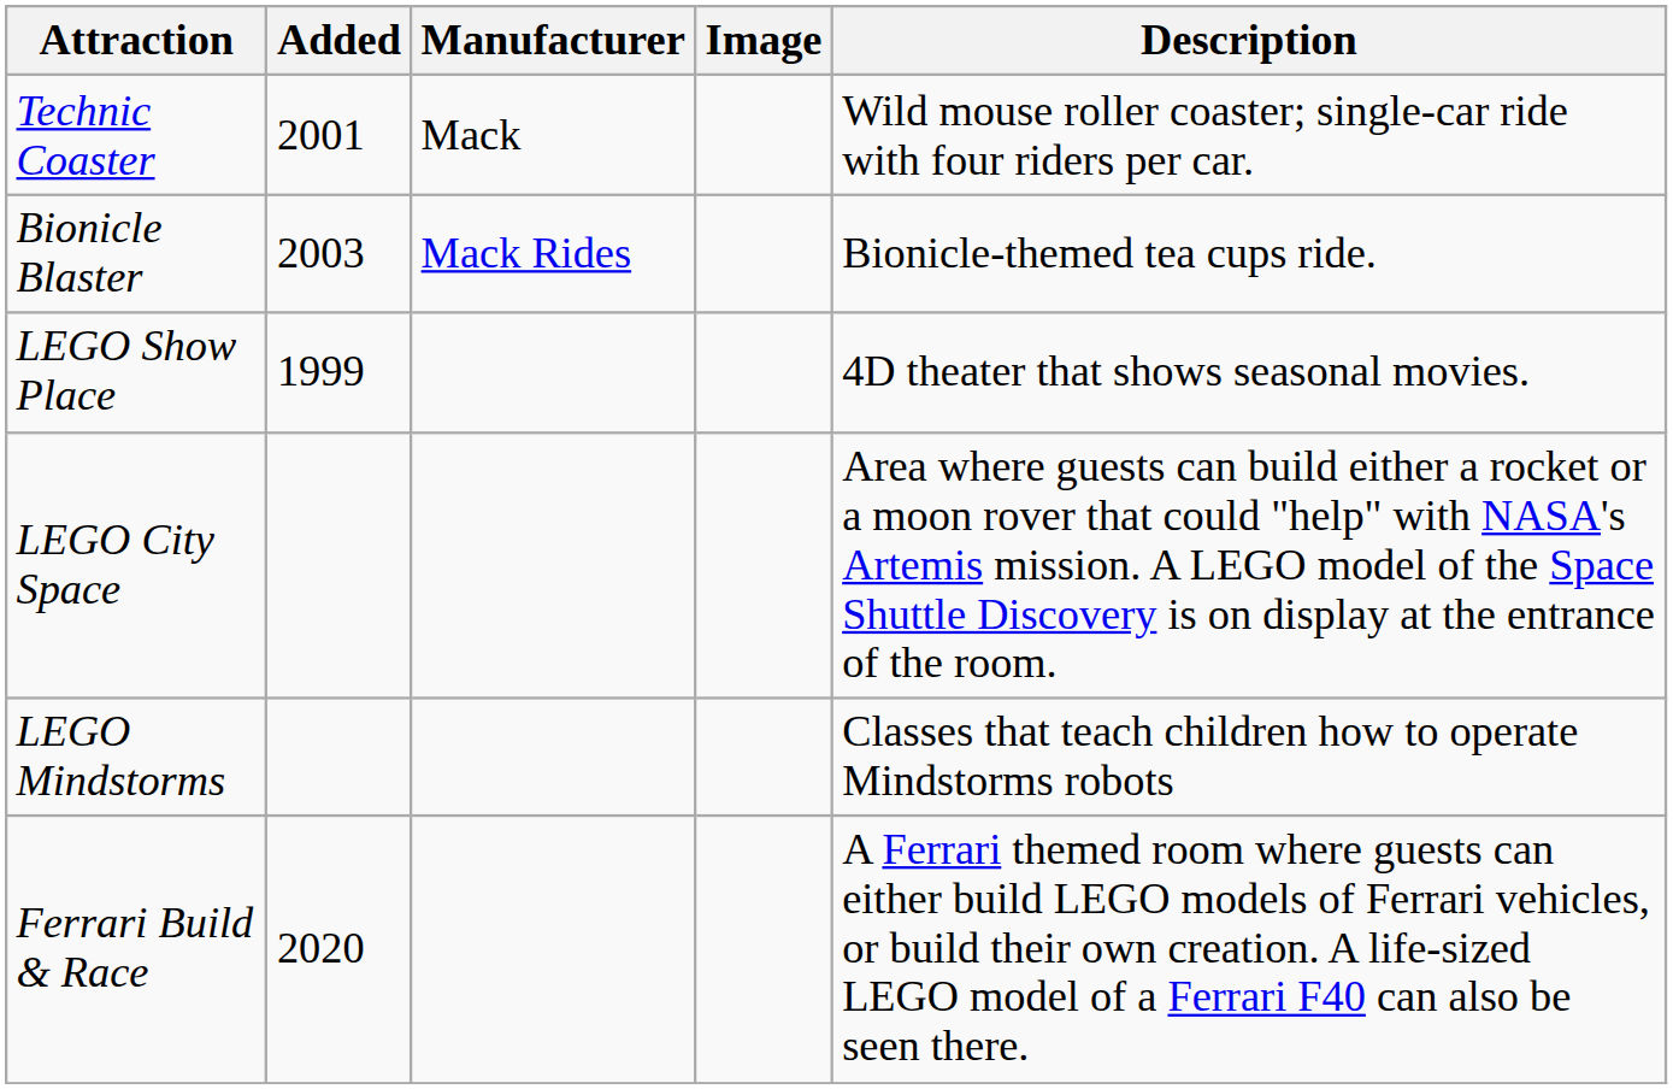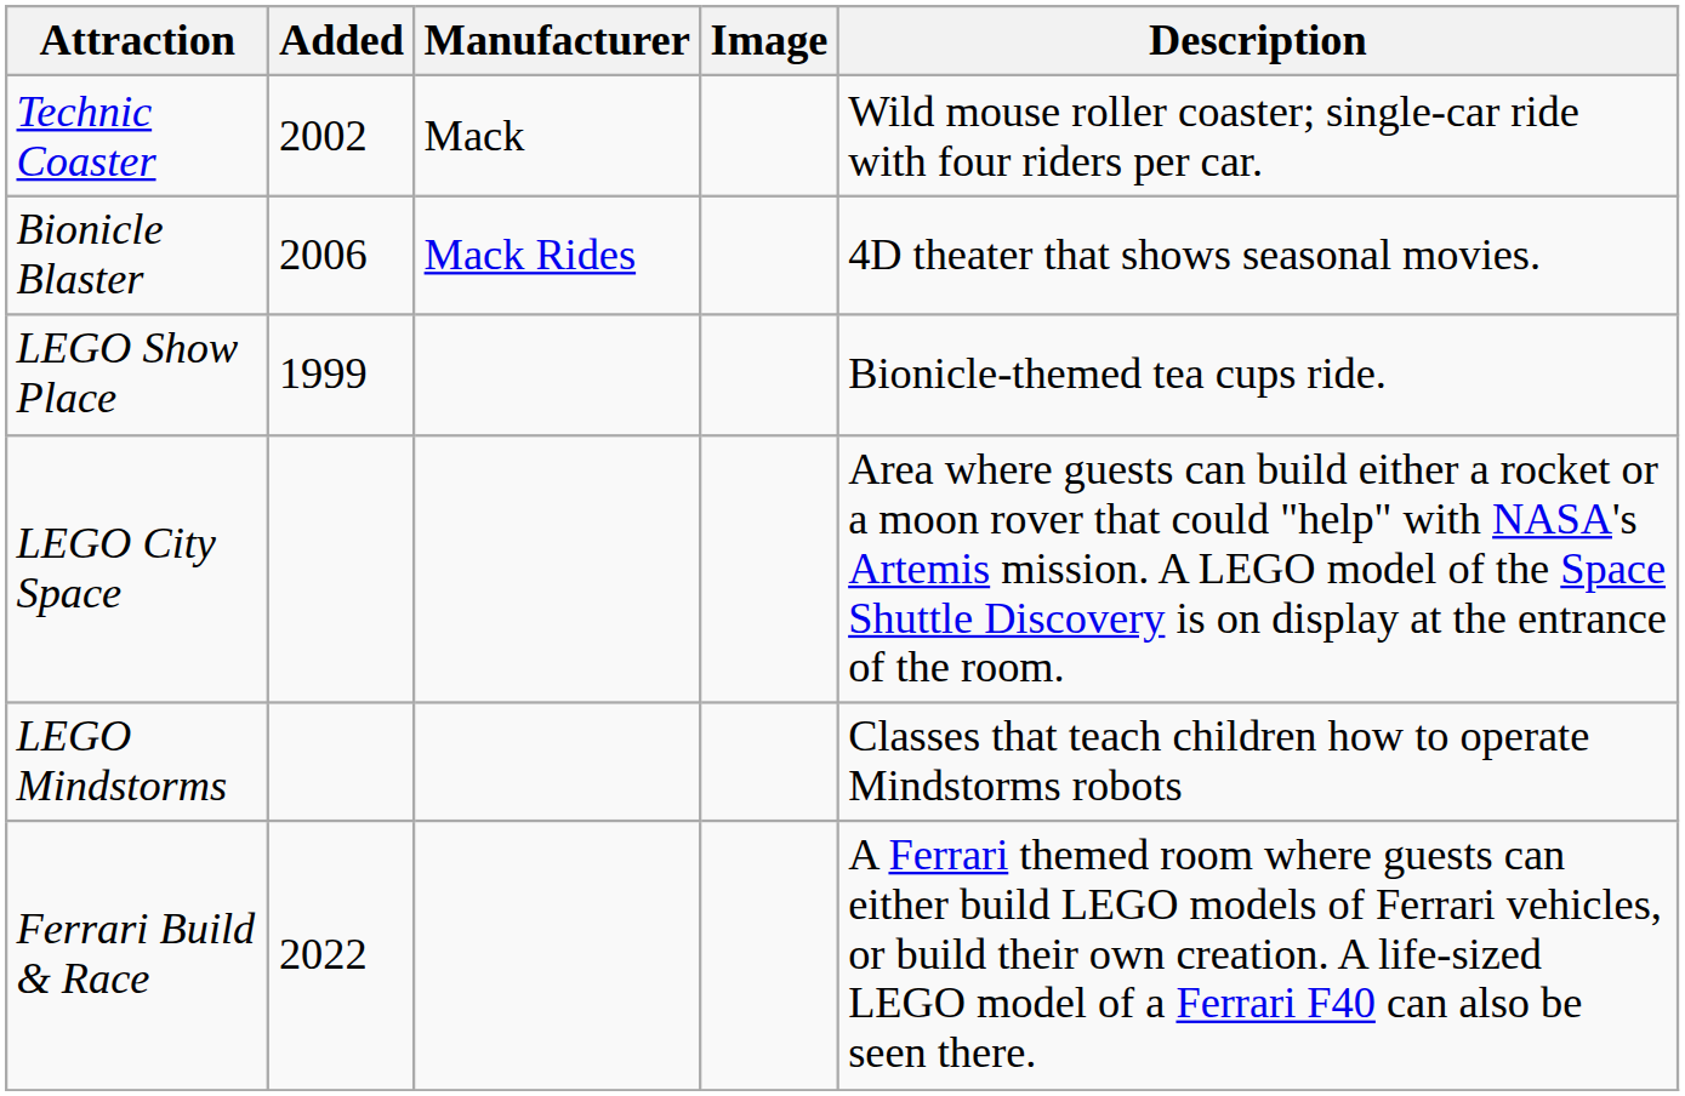Technic Coaster | Added: 2001 -> 2002
Bionicle Blaster | Added: 2003 -> 2006
Bionicle Blaster | Description: Bionicle-themed tea cups ride. -> 4D theater that shows seasonal movies.
LEGO Show Place | Description: 4D theater that shows seasonal movies. -> Bionicle-themed tea cups ride.
Ferrari Build & Race | Added: 2020 -> 2022
